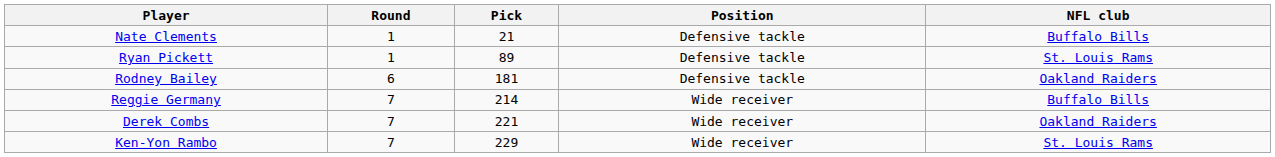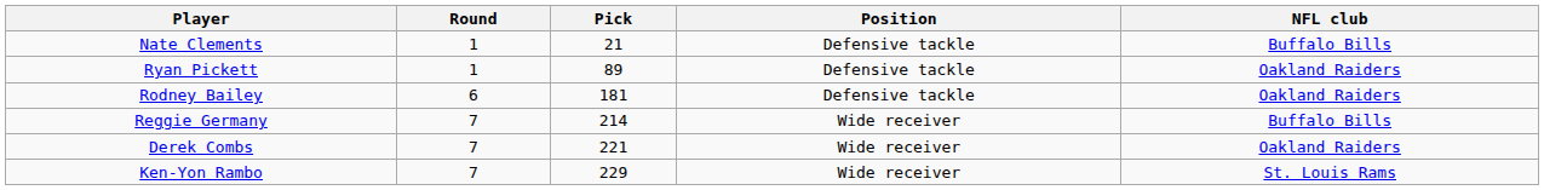Ryan Pickett | NFL club: St. Louis Rams -> Oakland Raiders
